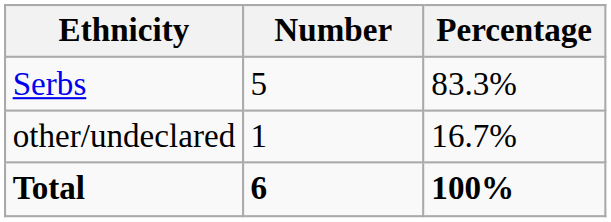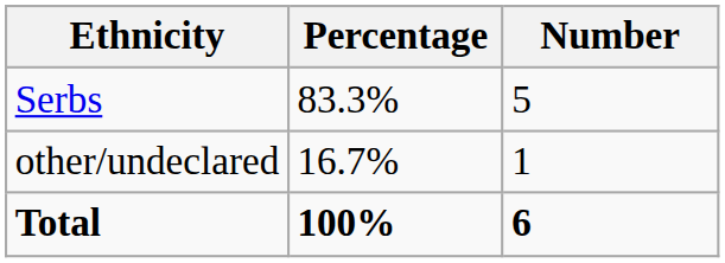columns swapped: Number <-> Percentage
